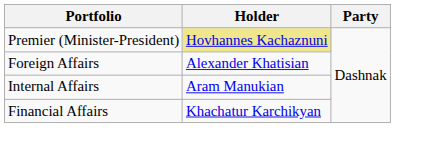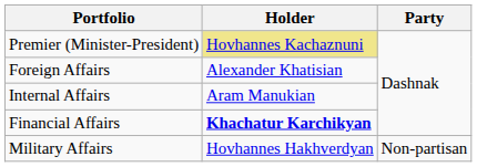Financial Affairs | Holder: normal -> bold
+ row: Military Affairs | Hovhannes Hakhverdyan | Non-partisan
